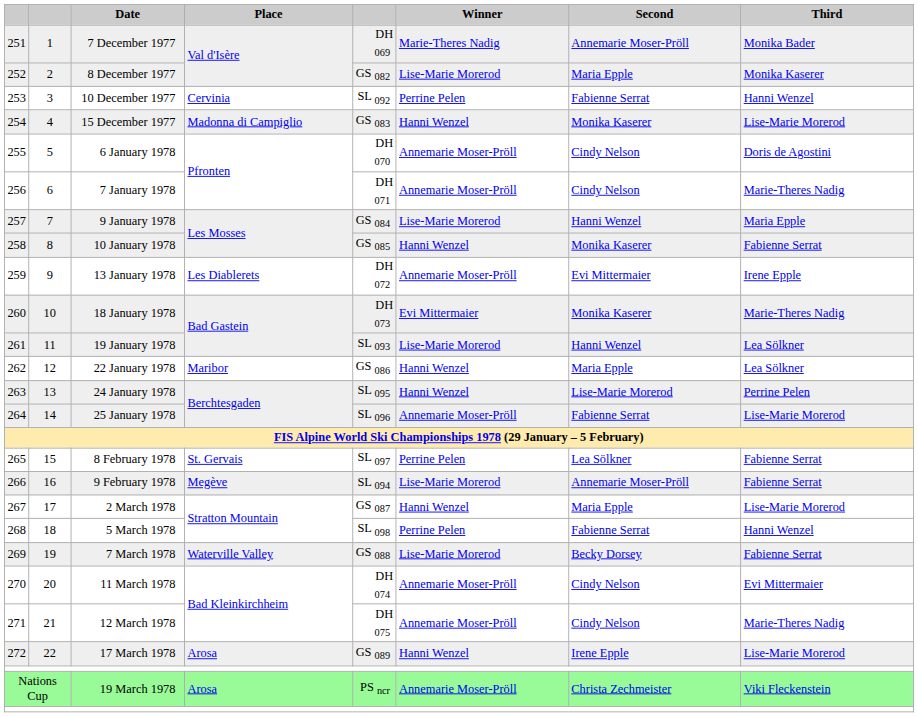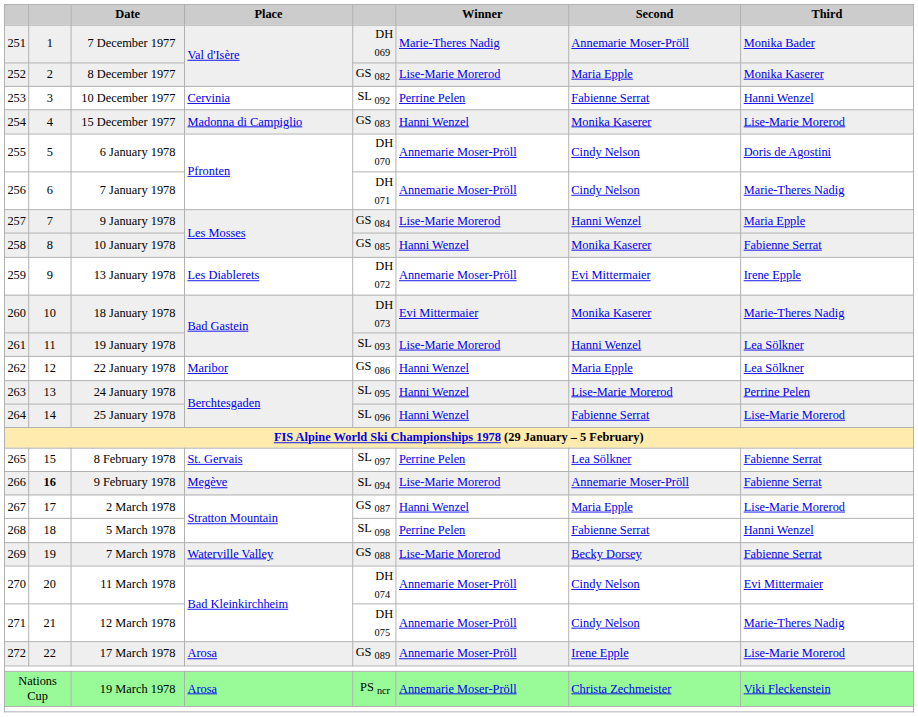25 January 1978 | Winner: Annemarie Moser-Pröll -> Hanni Wenzel
9 February 1978 | column 2: normal -> bold
17 March 1978 | Winner: Hanni Wenzel -> Annemarie Moser-Pröll
